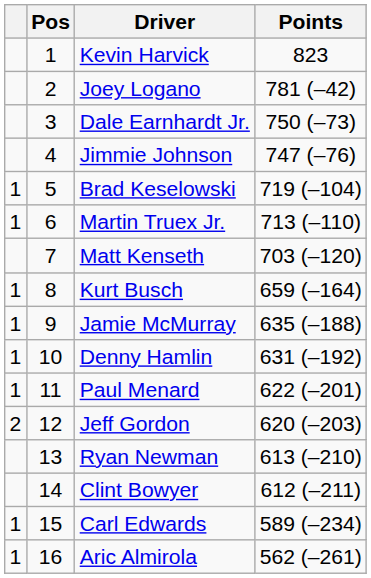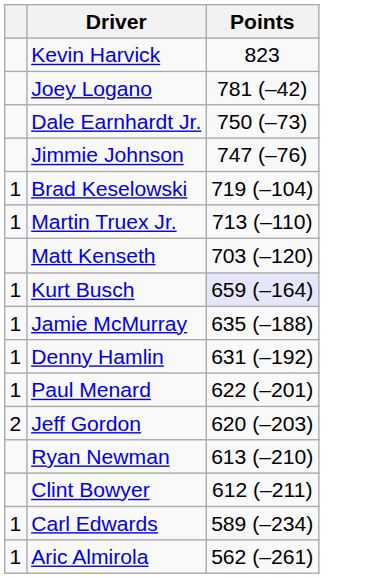- column: Pos | 1 | 2 | 3 | 4 | 5 | 6 | 7 | 8 | 9 | 10 | 11 | 12 | 13 | 14 | 15 | 16
Kurt Busch | Points: no background -> lavender background
